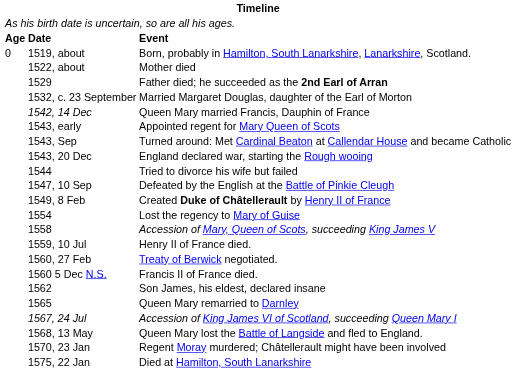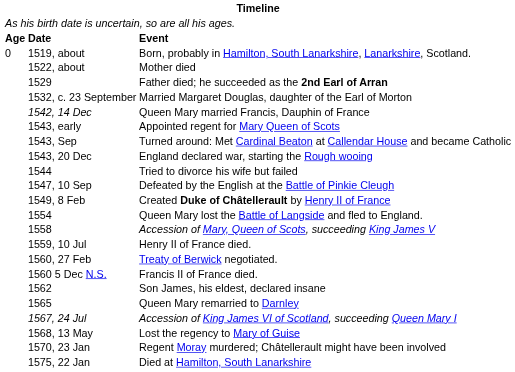1554 | column 3: Lost the regency to Mary of Guise -> Queen Mary lost the Battle of Langside and fled to England.
1568, 13 May | column 3: Queen Mary lost the Battle of Langside and fled to England. -> Lost the regency to Mary of Guise
